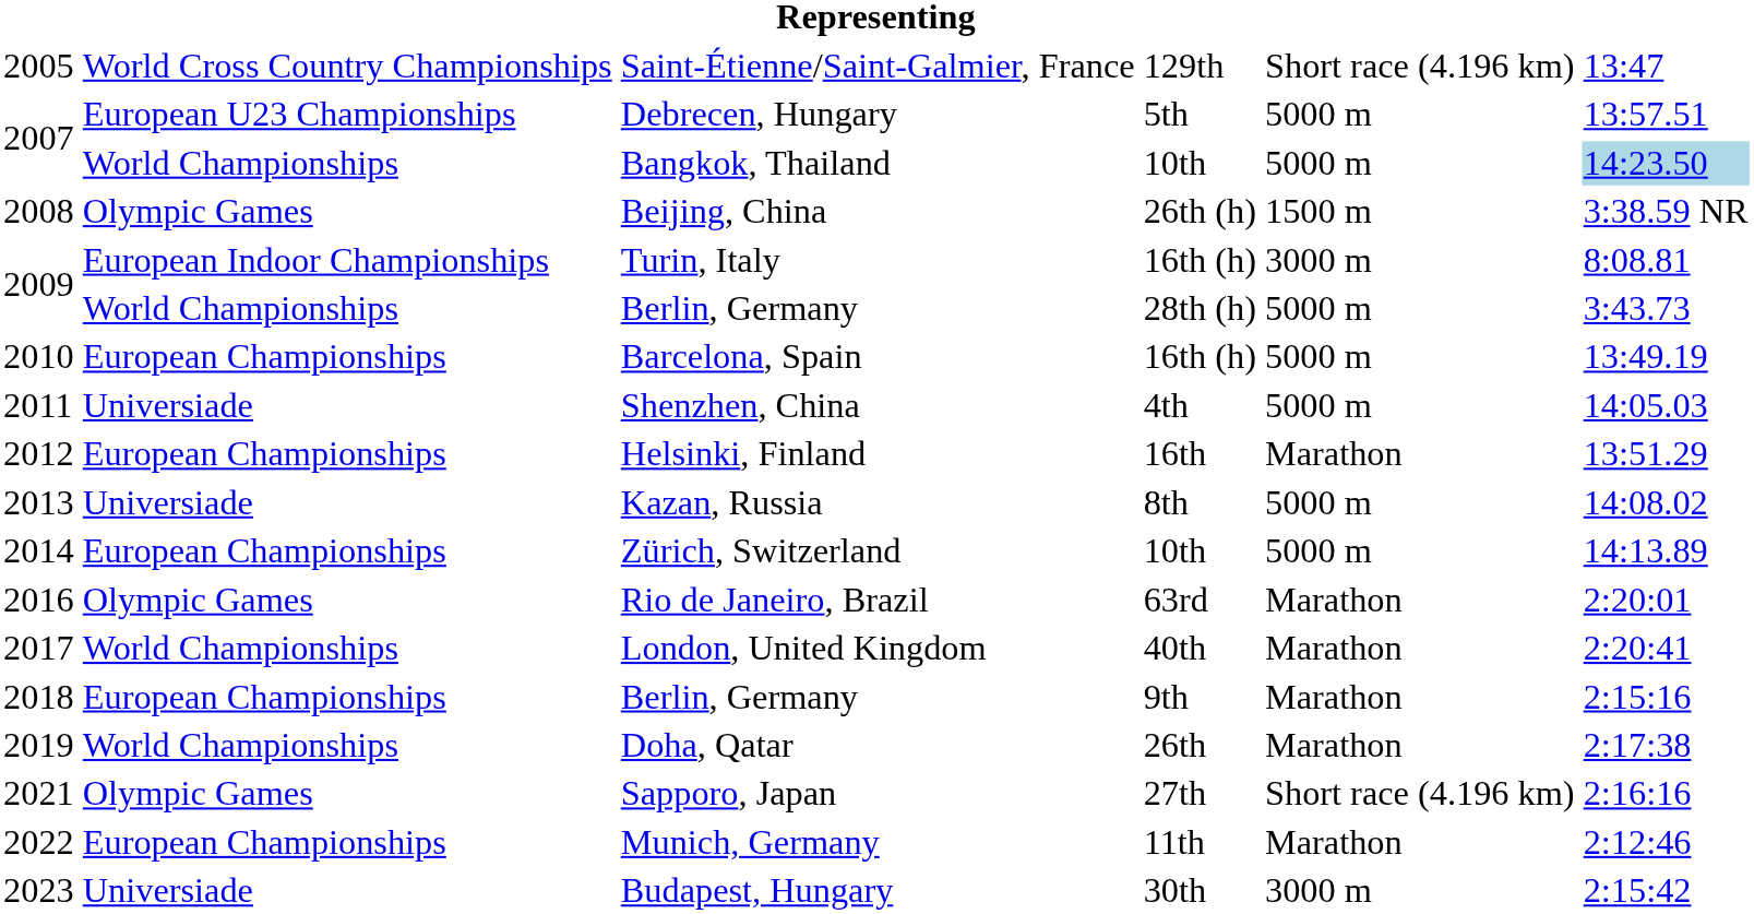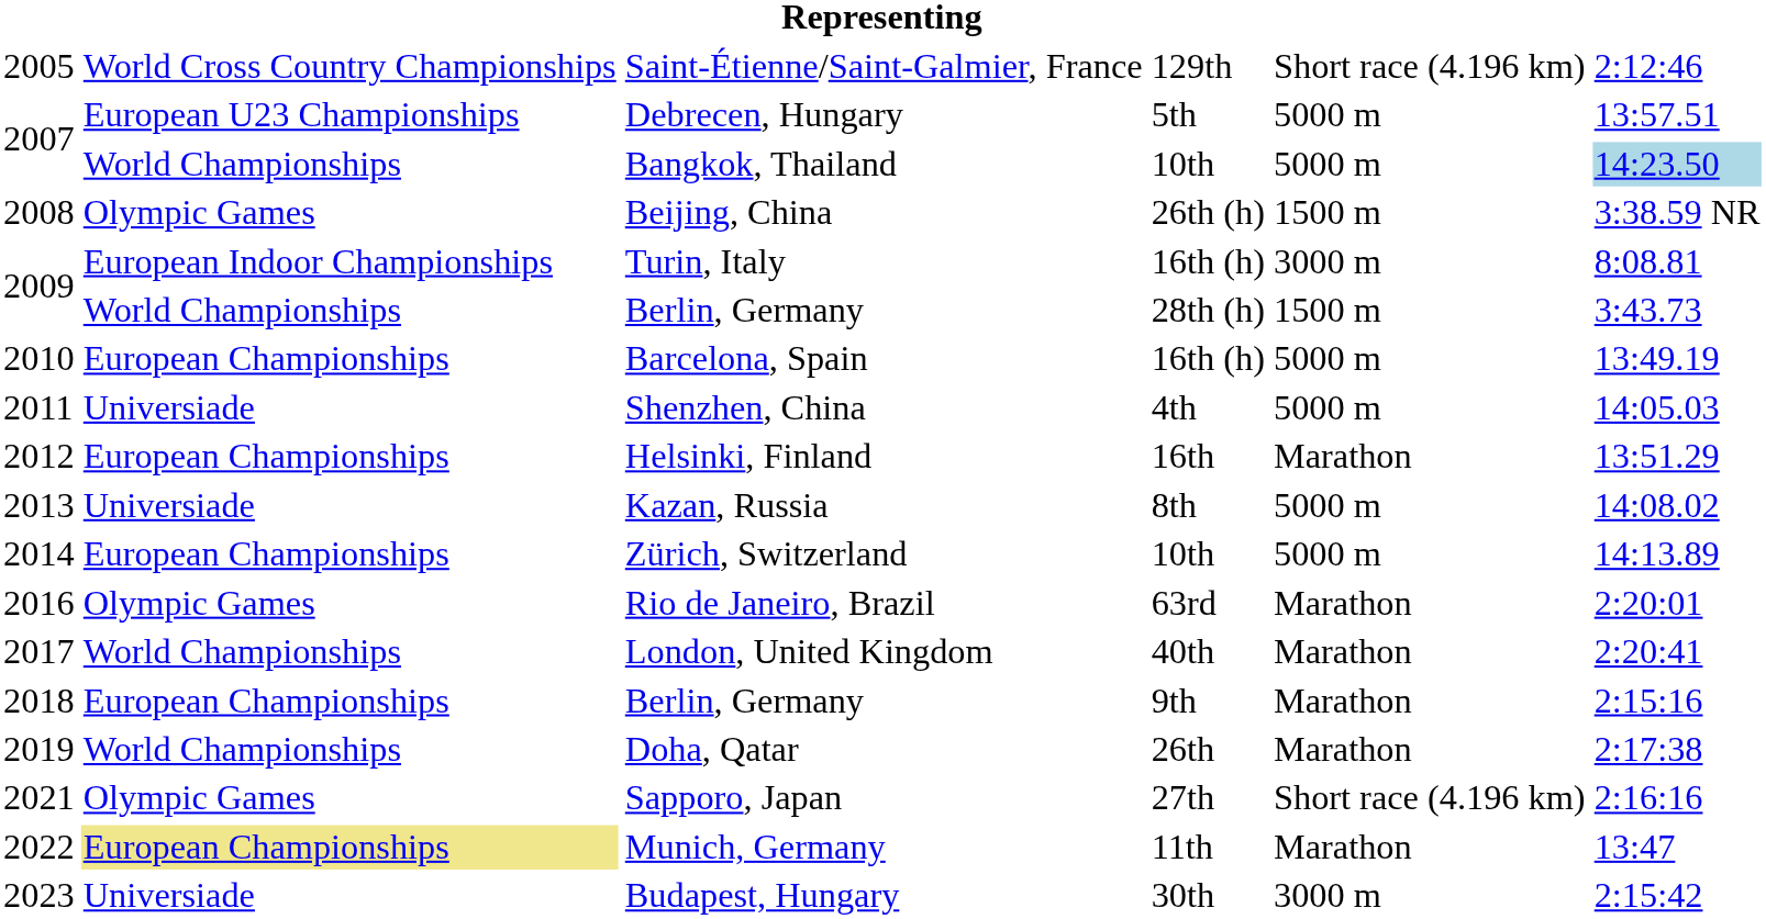Saint-Étienne/Saint-Galmier, France | column 6: 13:47 -> 2:12:46
2009 / Berlin, Germany | column 5: 5000 m -> 1500 m
Munich, Germany | column 2: no background -> khaki background
Munich, Germany | column 6: 2:12:46 -> 13:47
